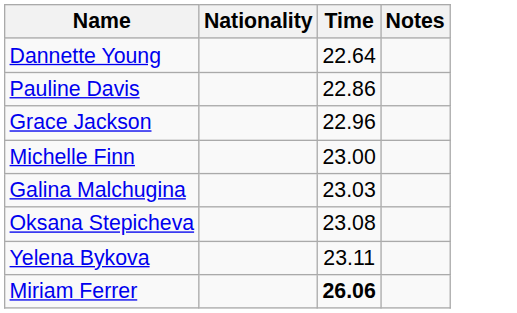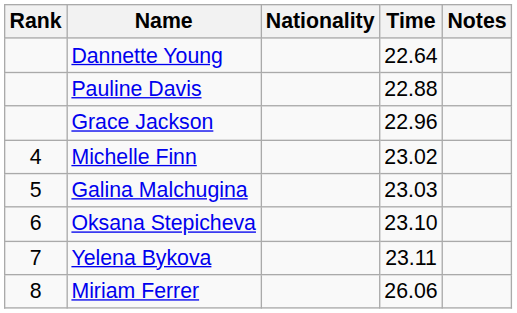+ column: Rank | 4 | 5 | 6 | 7 | 8
Pauline Davis | Time: 22.86 -> 22.88
Michelle Finn | Time: 23.00 -> 23.02
Oksana Stepicheva | Time: 23.08 -> 23.10
Miriam Ferrer | Time: bold -> normal
